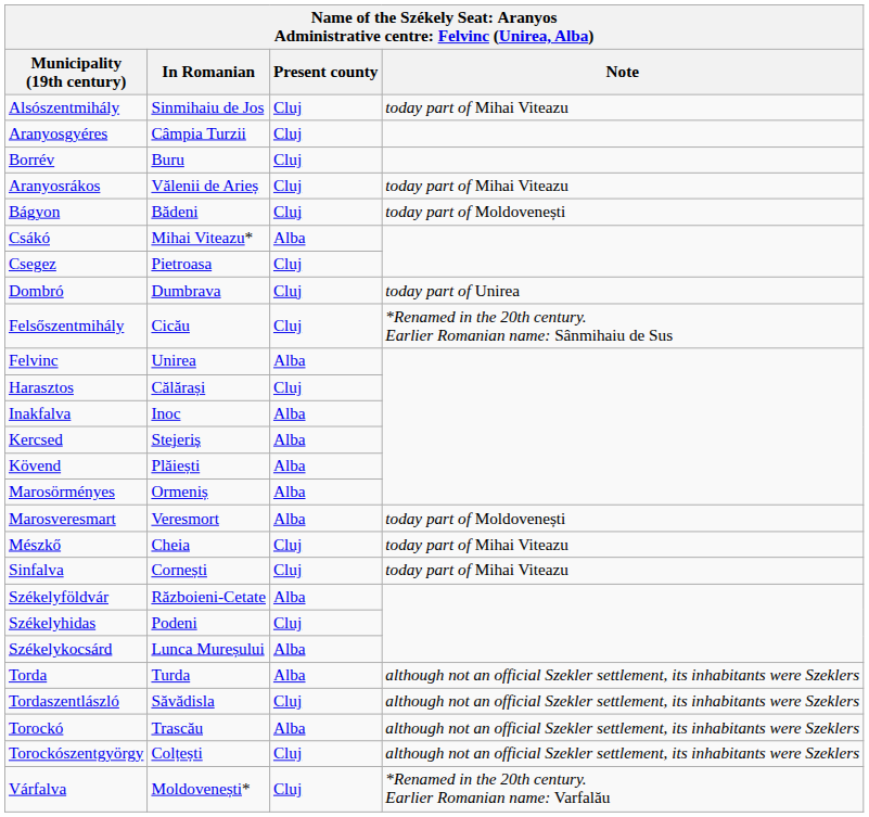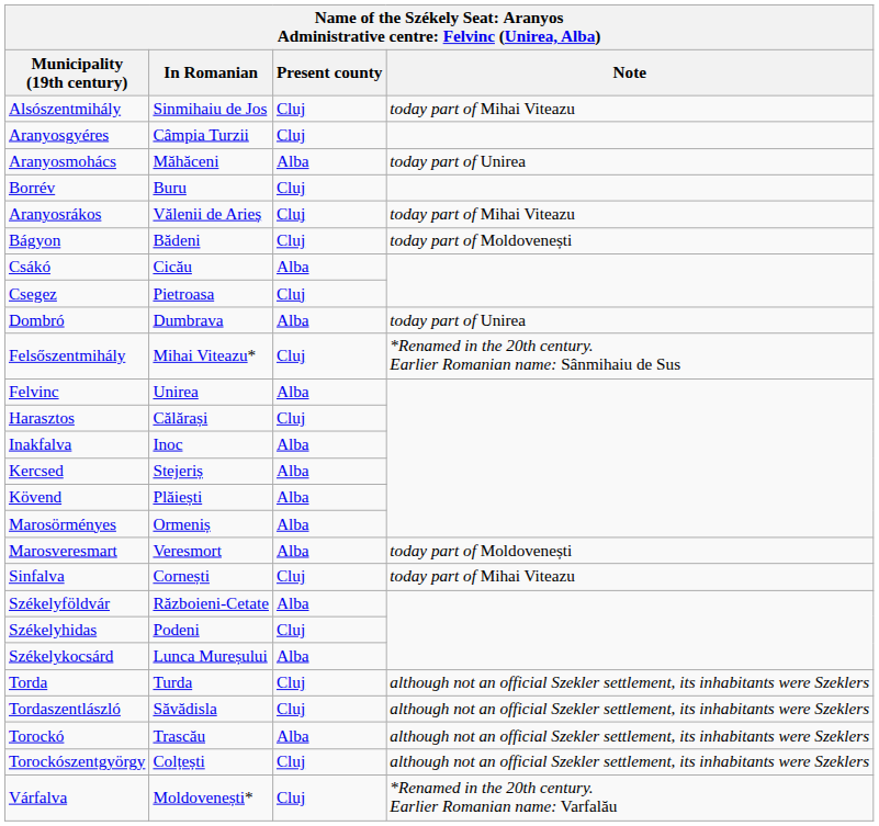+ row: Aranyosmohács | Măhăceni | Alba | today part of Unirea
Csákó | In Romanian: Mihai Viteazu* -> Cicău
Dombró | Present county: Cluj -> Alba
Felsőszentmihály | In Romanian: Cicău -> Mihai Viteazu*
- row: Mészkő | Cheia | Cluj | today part of Mihai Viteazu
Torda | Present county: Alba -> Cluj
